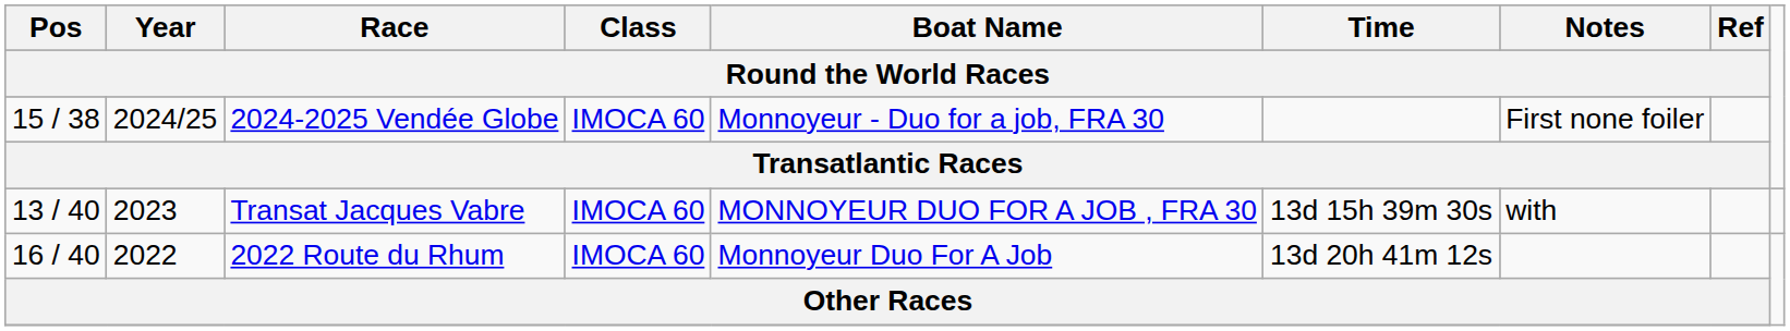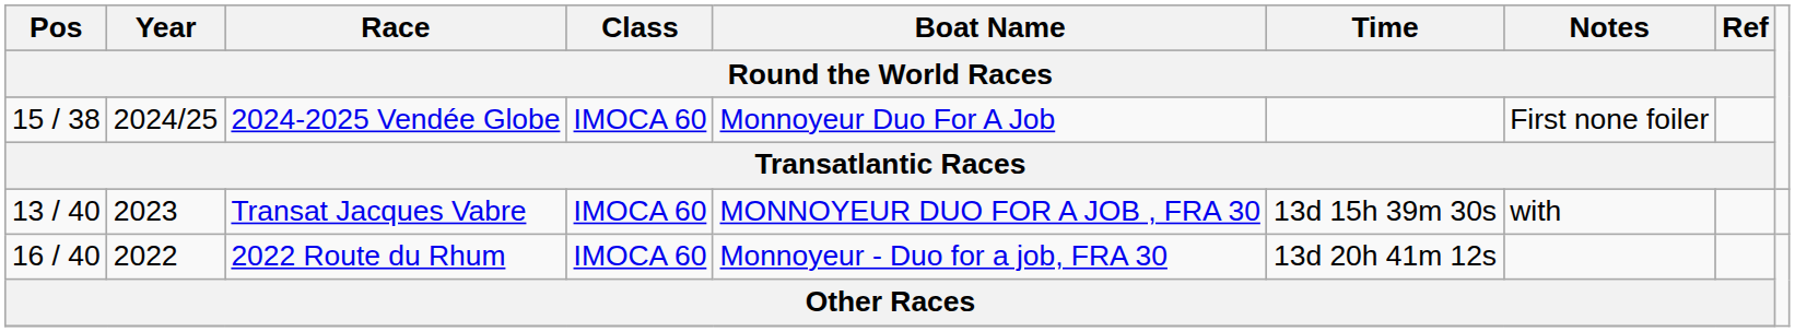2024-2025 Vendée Globe | Boat Name / Round the World Races: Monnoyeur - Duo for a job, FRA 30 -> Monnoyeur Duo For A Job
2022 Route du Rhum | Boat Name / Round the World Races: Monnoyeur Duo For A Job -> Monnoyeur - Duo for a job, FRA 30
